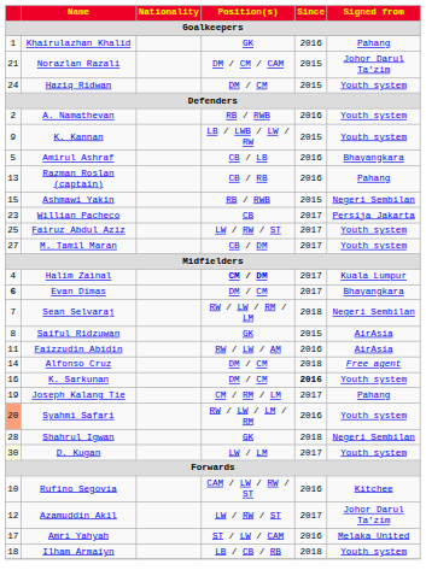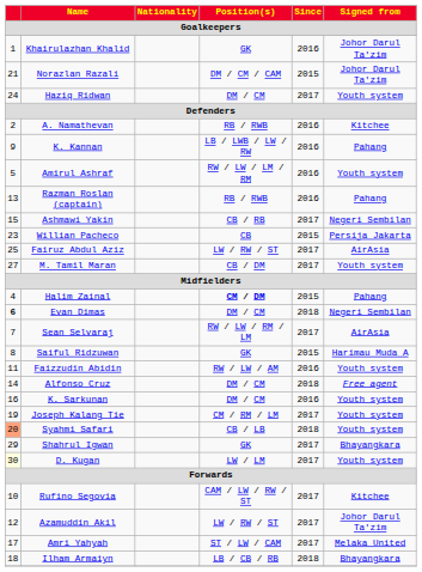Khairulazhan Khalid | Signed from: Pahang -> Johor Darul Ta'zim
Haziq Ridwan | Since: 2015 -> 2017
A. Namathevan | Signed from: Youth system -> Kitchee
K. Kannan | Since: 2015 -> 2016
K. Kannan | Signed from: Youth system -> Pahang
Amirul Ashraf | Position(s): CB / LB -> RW / LW / LM / RM
Amirul Ashraf | Signed from: Bhayangkara -> Youth system
Razman Roslan (captain) | Position(s): CB / RB -> RB / RWB
Ashmawi Yakin | Position(s): RB / RWB -> CB / RB
Ashmawi Yakin | Since: 2015 -> 2017
Willian Pacheco | Since: 2017 -> 2015
Fairuz Abdul Aziz | Signed from: Youth system -> AirAsia
Halim Zainal | Since: 2017 -> 2015
Halim Zainal | Signed from: Kuala Lumpur -> Pahang
Evan Dimas | Since: 2017 -> 2018
Evan Dimas | Signed from: Bhayangkara -> Negeri Sembilan
Sean Selvaraj | Since: 2018 -> 2017
Sean Selvaraj | Signed from: Negeri Sembilan -> AirAsia
Saiful Ridzuwan | Signed from: AirAsia -> Harimau Muda A
Faizzudin Abidin | Signed from: AirAsia -> Youth system
K. Sarkunan | Since: bold -> normal
Joseph Kalang Tie | Signed from: Pahang -> Youth system
Syahmi Safari | Position(s): RW / LW / LM / RM -> CB / LB
Syahmi Safari | Since: 2016 -> 2018
Shahrul Igwan | column 1: 28 -> 29
Shahrul Igwan | Since: 2018 -> 2017
Shahrul Igwan | Signed from: Negeri Sembilan -> Bhayangkara
Rufino Segovia | Since: 2016 -> 2017
Amri Yahyah | Since: 2016 -> 2017
Ilham Armaiyn | Signed from: Youth system -> Bhayangkara
